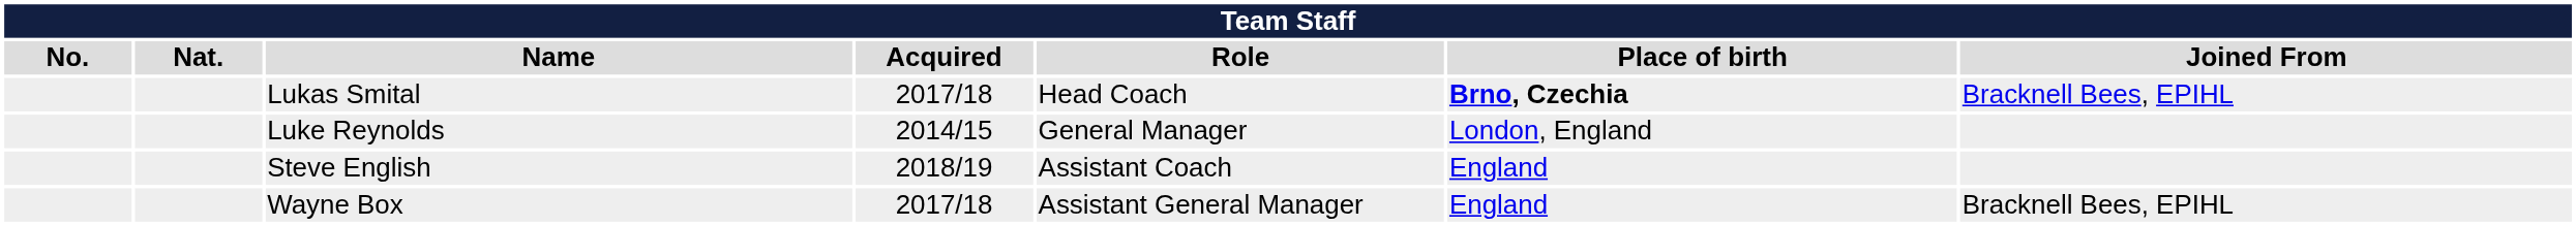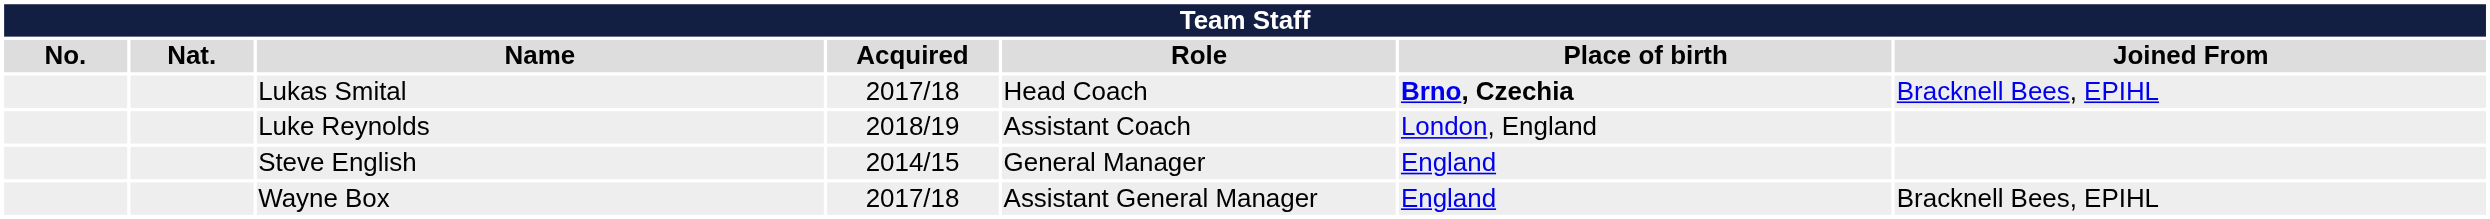Luke Reynolds | Acquired: 2014/15 -> 2018/19
Luke Reynolds | Role: General Manager -> Assistant Coach
Steve English | Acquired: 2018/19 -> 2014/15
Steve English | Role: Assistant Coach -> General Manager
